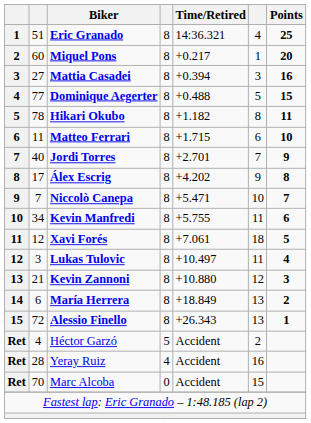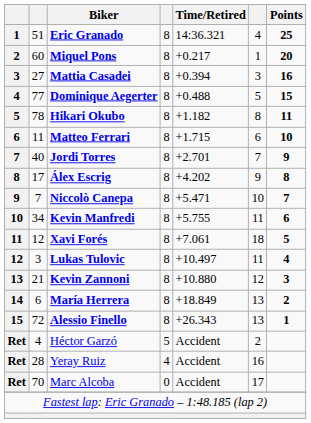Marc Alcoba | column 6: 15 -> 17
